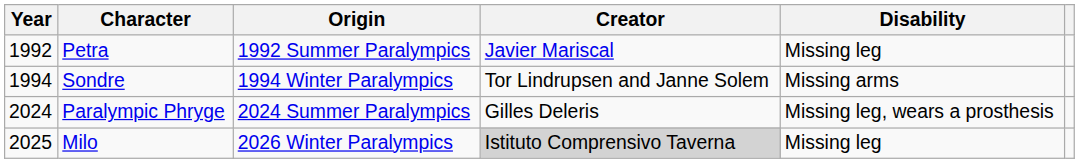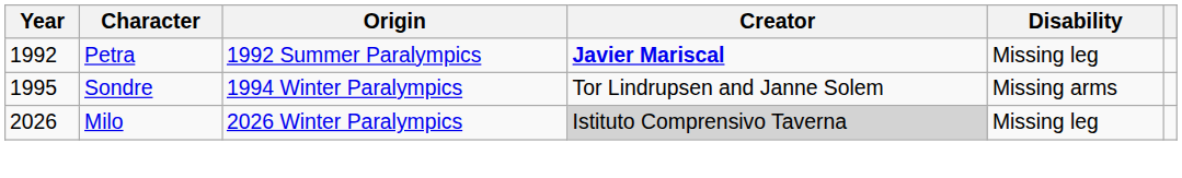Petra | Creator: normal -> bold
Sondre | Year: 1994 -> 1995
- row: 2024 | Paralympic Phryge | 2024 Summer Paralympics | Gilles Deleris | Missing leg, wears a prosthesis
Milo | Year: 2025 -> 2026
